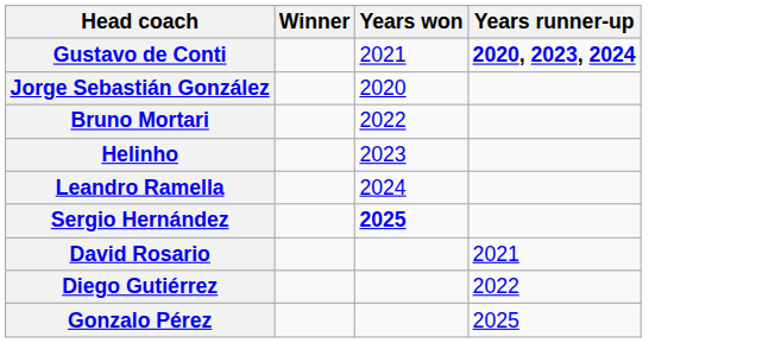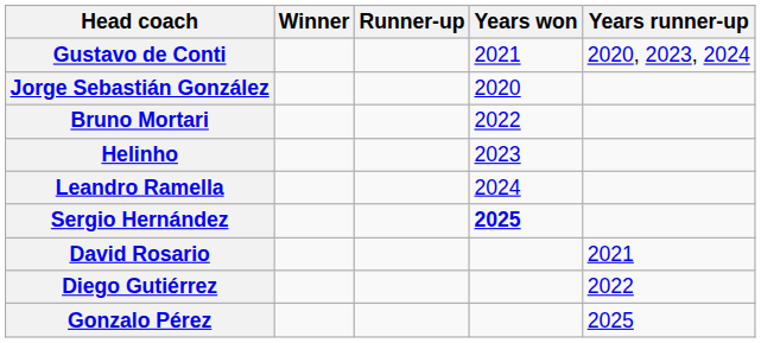+ column: Runner-up
Gustavo de Conti | Years runner-up: bold -> normal
